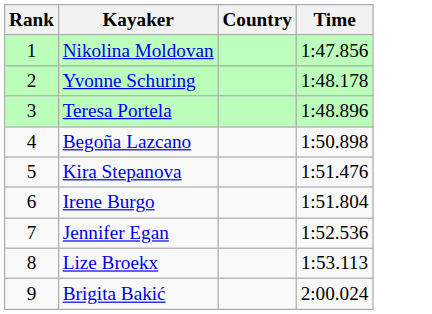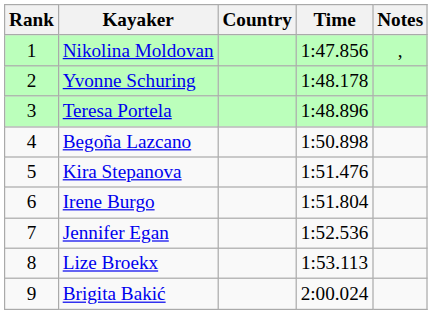+ column: Notes | ,
